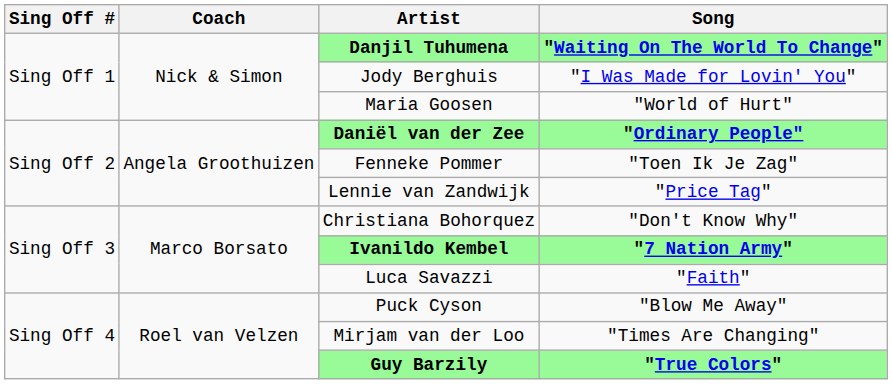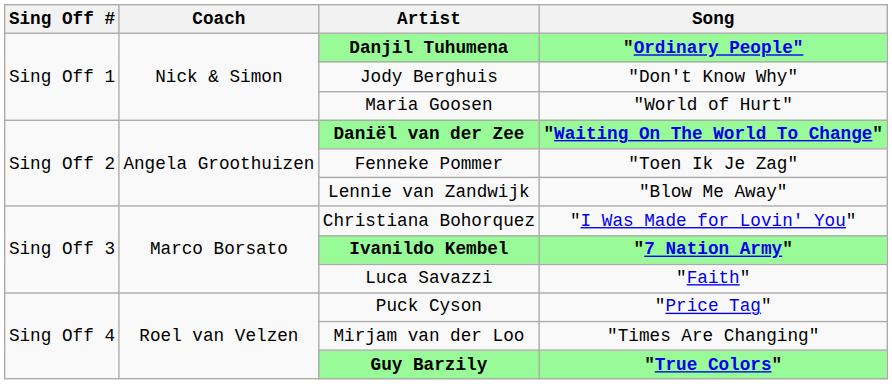Danjil Tuhumena | Song: "Waiting On The World To Change" -> "Ordinary People"
Jody Berghuis | Song: "I Was Made for Lovin' You" -> "Don't Know Why"
Daniël van der Zee | Song: "Ordinary People" -> "Waiting On The World To Change"
Lennie van Zandwijk | Song: "Price Tag" -> "Blow Me Away"
Christiana Bohorquez | Song: "Don't Know Why" -> "I Was Made for Lovin' You"
Puck Cyson | Song: "Blow Me Away" -> "Price Tag"
